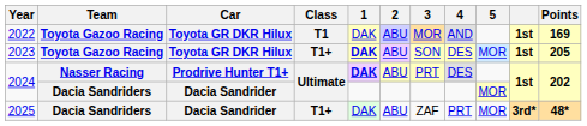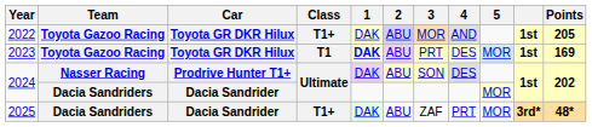2022 | Class: T1 -> T1+
2022 | Points: 169 -> 205
2023 | Class: T1+ -> T1
2023 | 3: SON -> PRT
2023 | Points: 205 -> 169
2024 / Nasser Racing | 1: bold -> normal
2024 / Nasser Racing | 3: PRT -> SON
